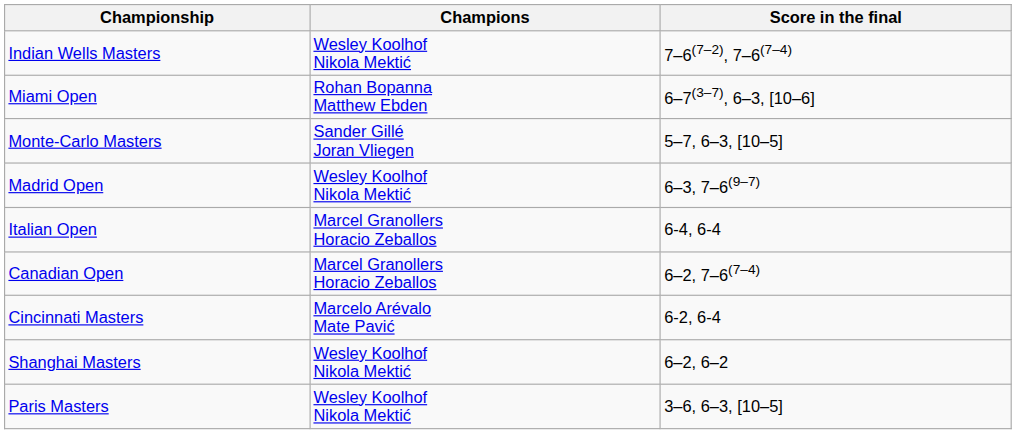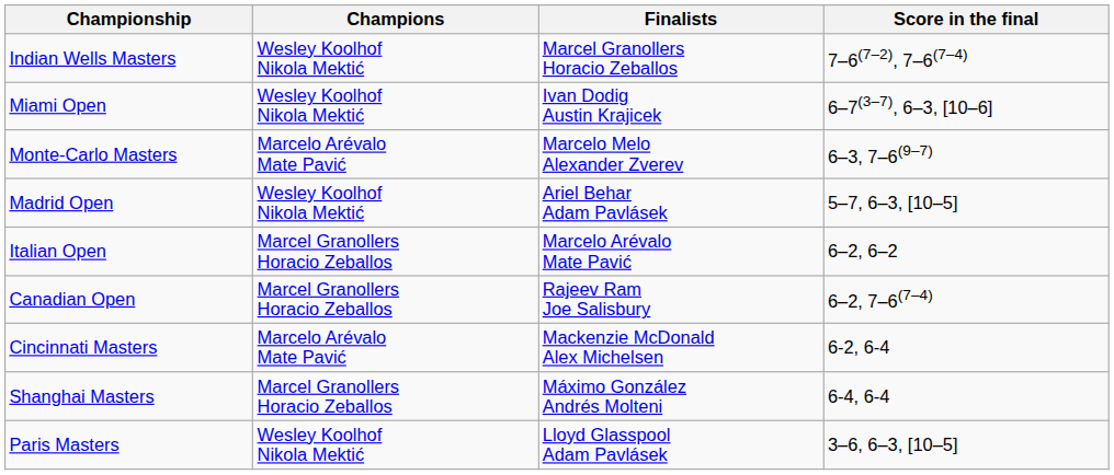+ column: Finalists | Marcel Granollers Horacio Zeballos | Ivan Dodig Austin Krajicek | Marcelo Melo Alexander Zverev | Ariel Behar Adam Pavlásek | Marcelo Arévalo Mate Pavić | Rajeev Ram Joe Salisbury | Mackenzie McDonald Alex Michelsen | Máximo González Andrés Molteni | Lloyd Glasspool Adam Pavlásek
Miami Open | Champions: Rohan Bopanna Matthew Ebden -> Wesley Koolhof Nikola Mektić
Monte-Carlo Masters | Champions: Sander Gillé Joran Vliegen -> Marcelo Arévalo Mate Pavić
Monte-Carlo Masters | Score in the final: 5–7, 6–3, [10–5] -> 6–3, 7–6(9–7)
Madrid Open | Score in the final: 6–3, 7–6(9–7) -> 5–7, 6–3, [10–5]
Italian Open | Score in the final: 6-4, 6-4 -> 6–2, 6–2
Shanghai Masters | Champions: Wesley Koolhof Nikola Mektić -> Marcel Granollers Horacio Zeballos
Shanghai Masters | Score in the final: 6–2, 6–2 -> 6-4, 6-4
